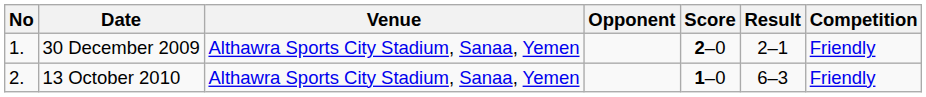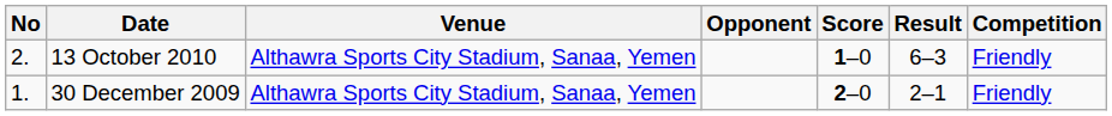rows swapped: 30 December 2009 <-> 13 October 2010
